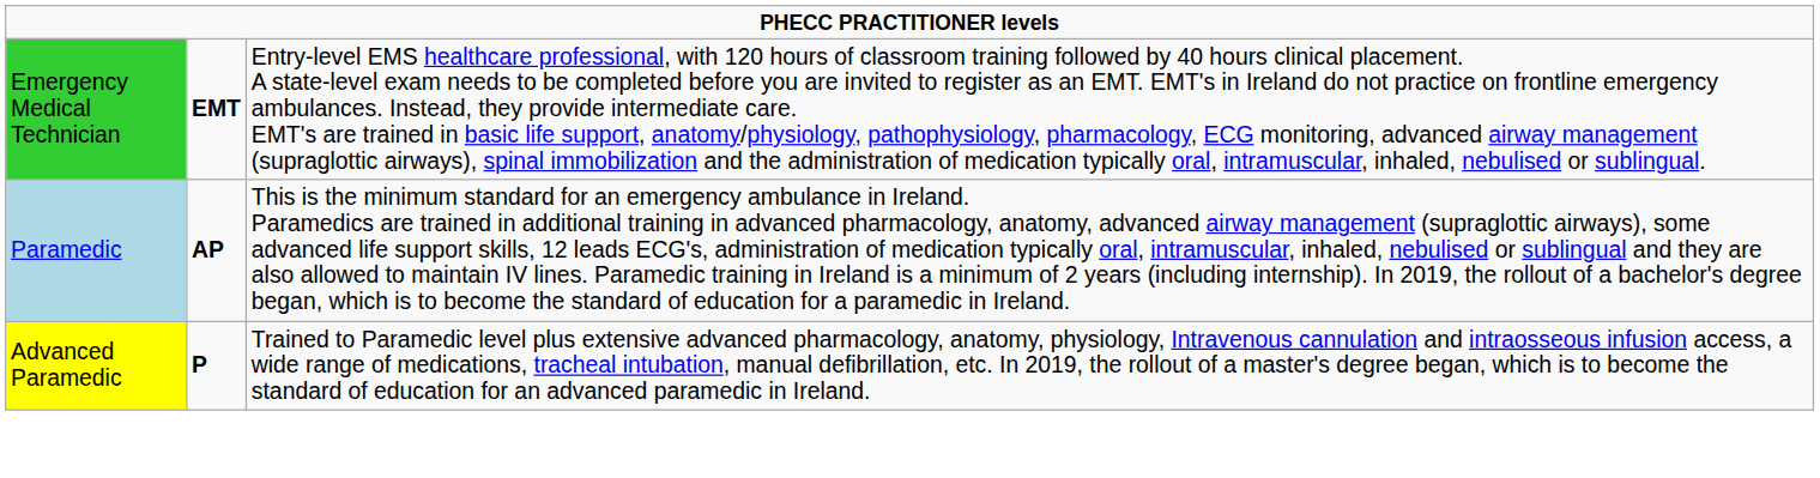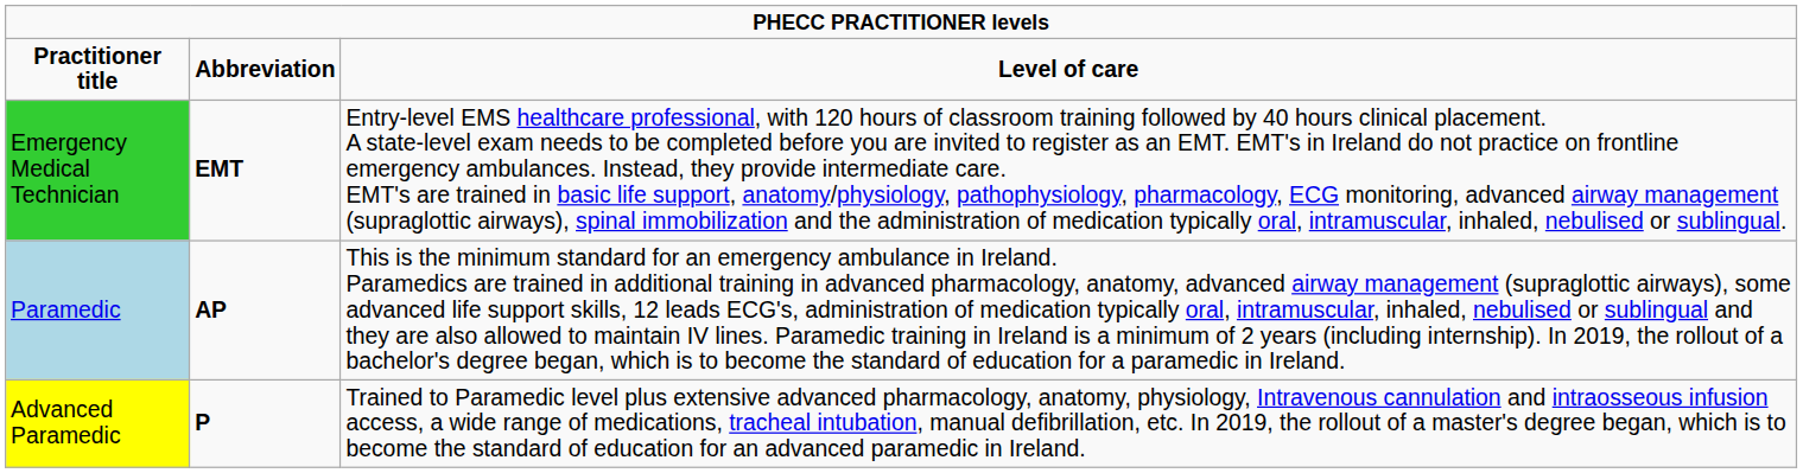+ row: Practitioner title | Abbreviation | Level of care
